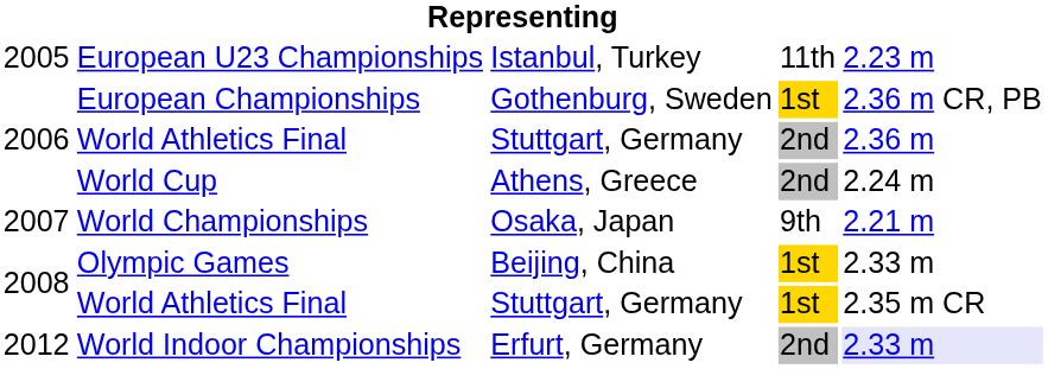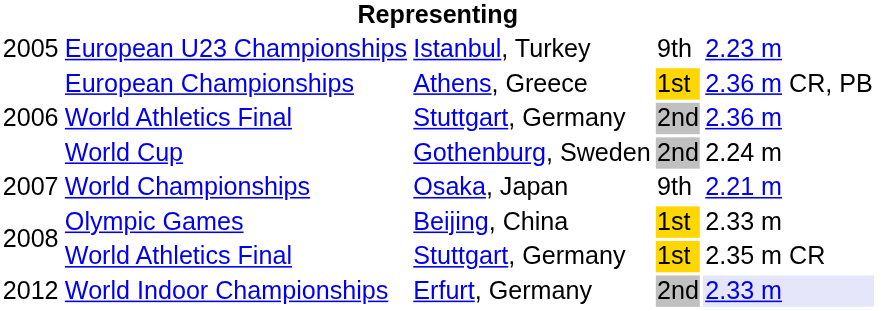European U23 Championships | column 4: 11th -> 9th
European Championships | column 3: Gothenburg, Sweden -> Athens, Greece
World Cup | column 3: Athens, Greece -> Gothenburg, Sweden
